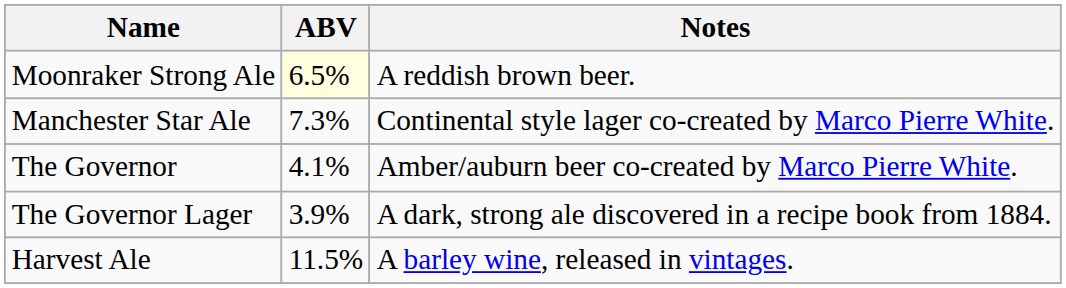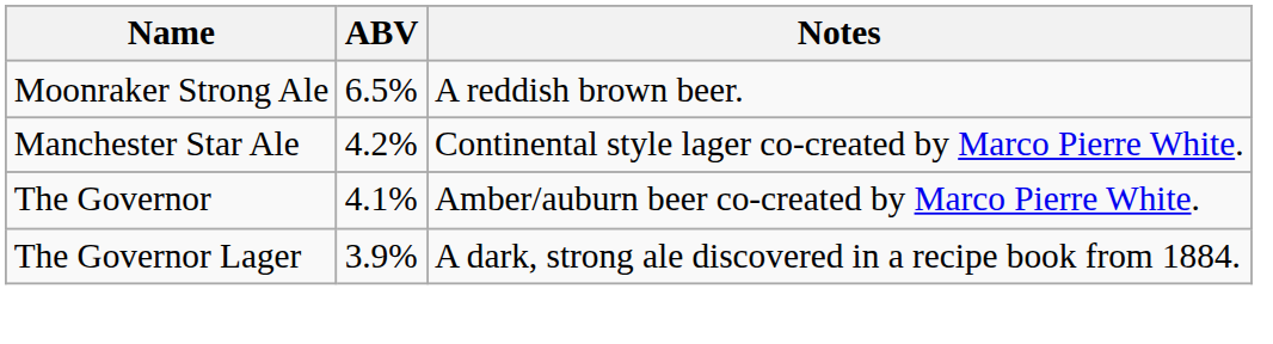Moonraker Strong Ale | ABV: lightyellow background -> no background
Manchester Star Ale | ABV: 7.3% -> 4.2%
- row: Harvest Ale | 11.5% | A barley wine, released in vintages.
